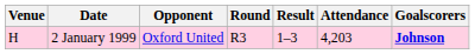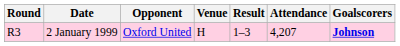columns swapped: Round <-> Venue
2 January 1999 | Attendance: 4,203 -> 4,207
